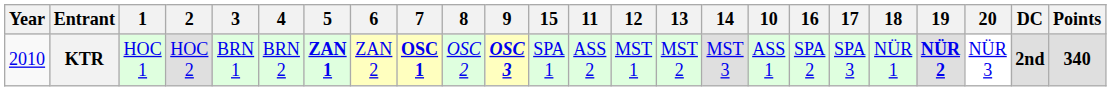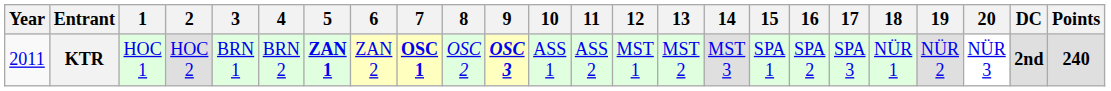columns swapped: 10 <-> 15
KTR | Year: 2010 -> 2011
KTR | 19: bold -> normal
KTR | Points: 340 -> 240
